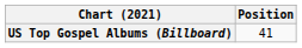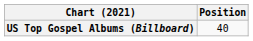US Top Gospel Albums (Billboard) | Position: 41 -> 40
